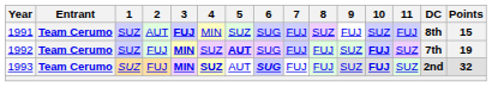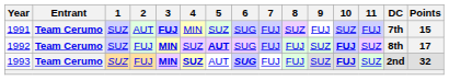1991 | DC: 8th -> 7th
1992 | DC: 7th -> 8th
1992 | Points: 19 -> 17
